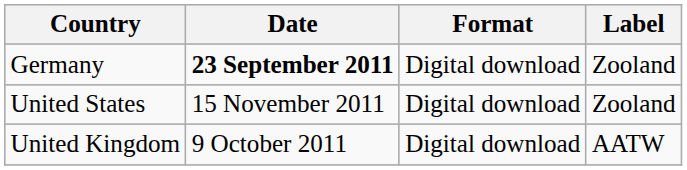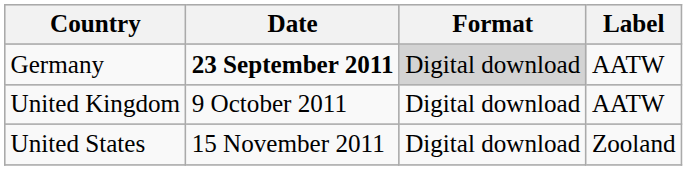Germany | Format: no background -> lightgrey background
Germany | Label: Zooland -> AATW
rows swapped: United Kingdom <-> United States
